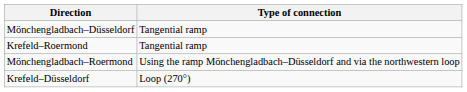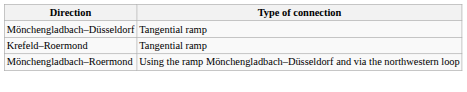- row: Krefeld–Düsseldorf | Loop (270°)
